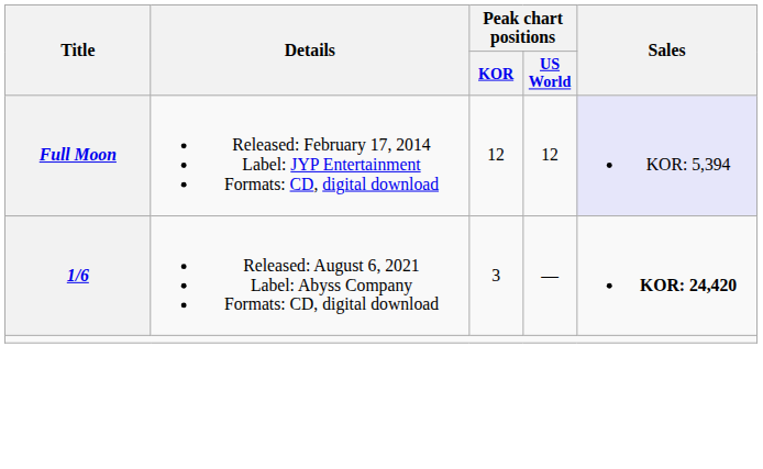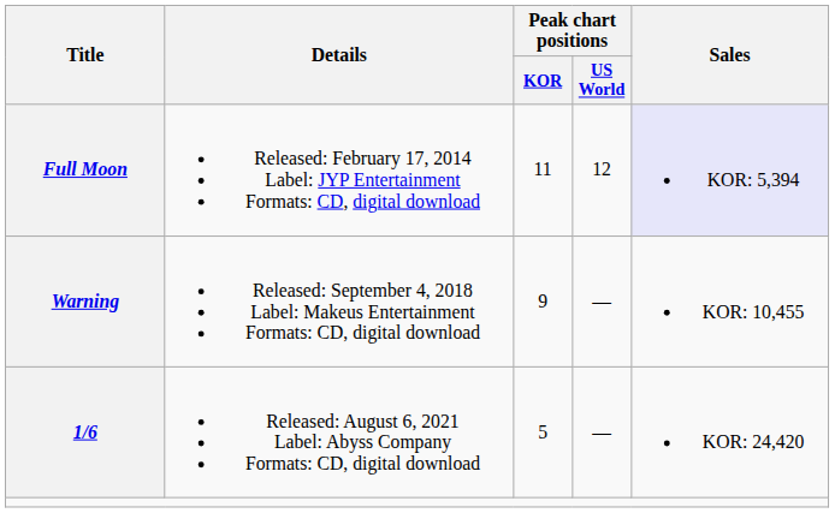Full Moon | Peak chart positions / KOR: 12 -> 11
+ row: Warning | Released: September 4, 2018 Label: Makeus Entertainment Formats: CD, digital download | 9 | — | KOR: 10,455
1/6 | Peak chart positions / KOR: 3 -> 5
1/6 | Sales: bold -> normal
